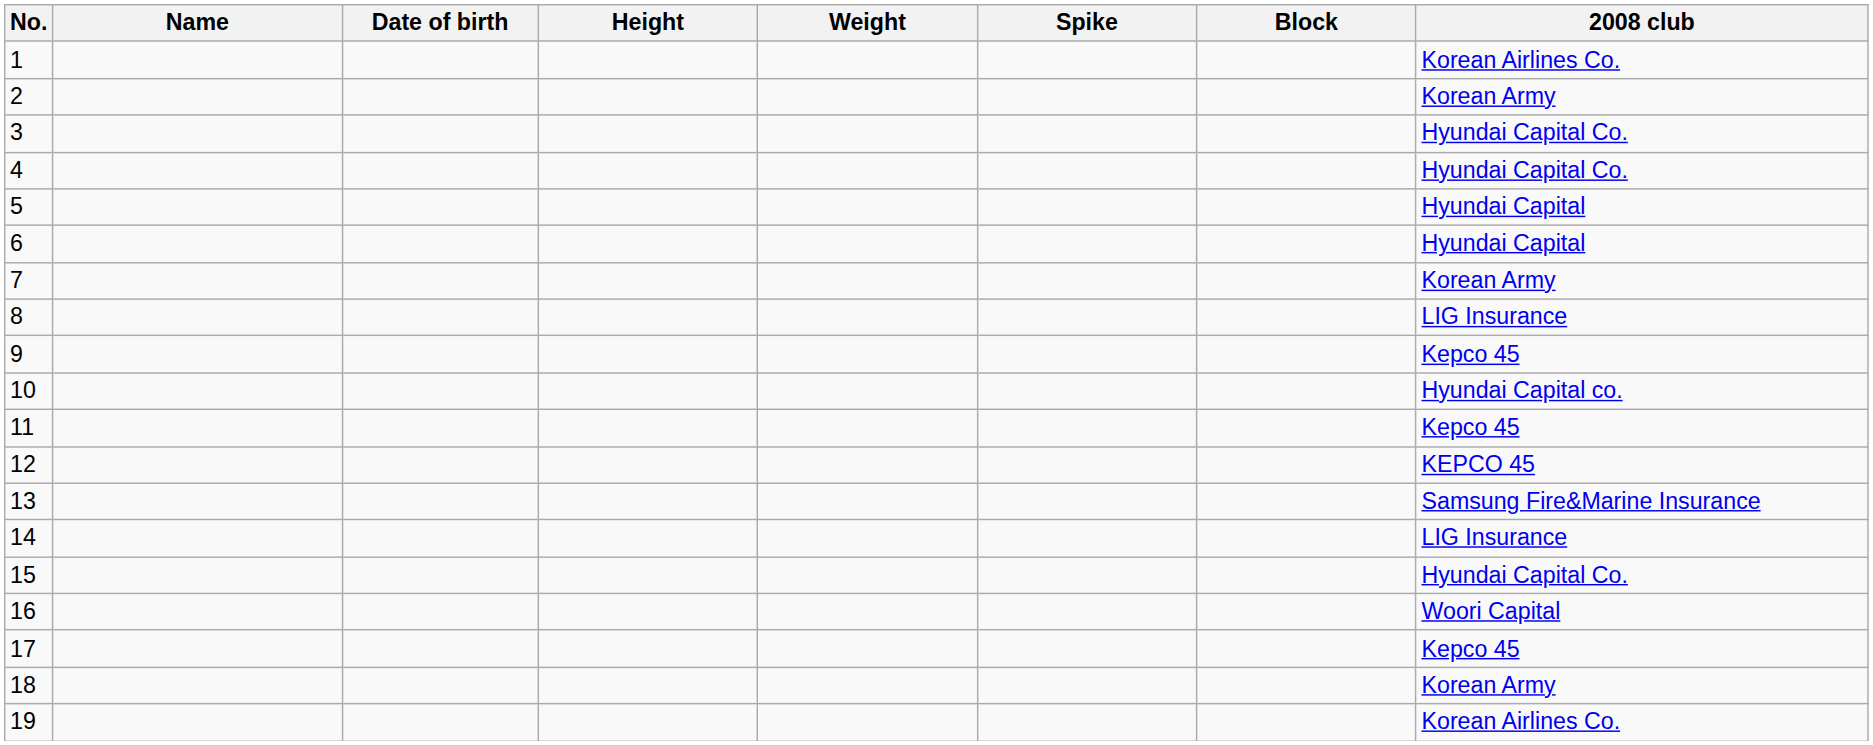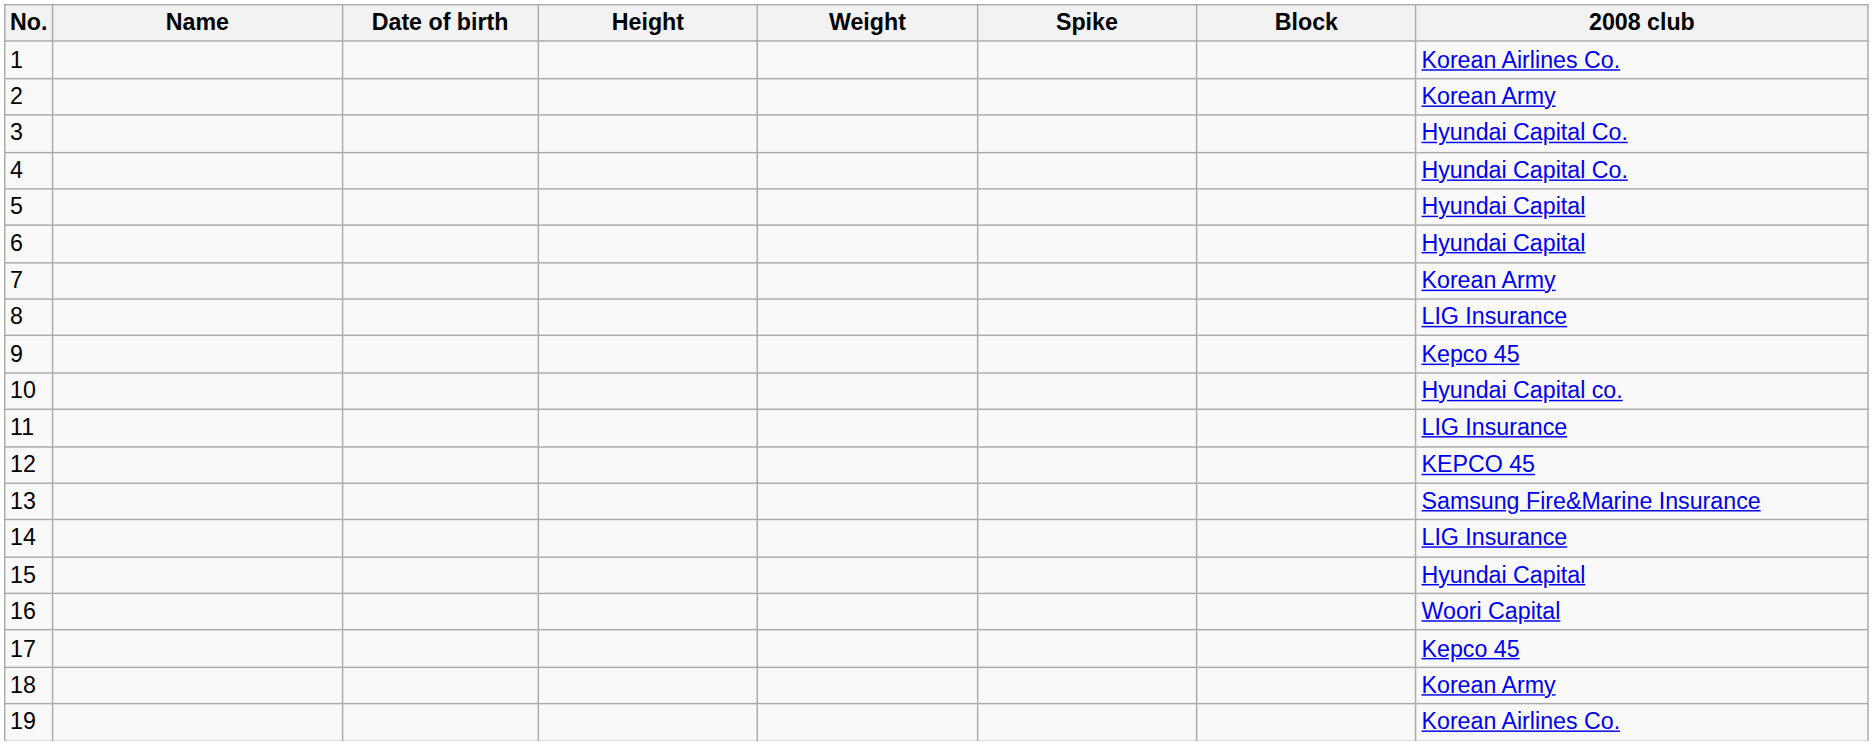11 | 2008 club: Kepco 45 -> LIG Insurance
15 | 2008 club: Hyundai Capital Co. -> Hyundai Capital
